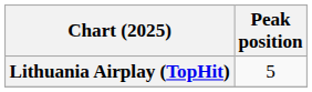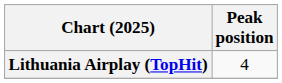Lithuania Airplay (TopHit) | Peak position: 5 -> 4
